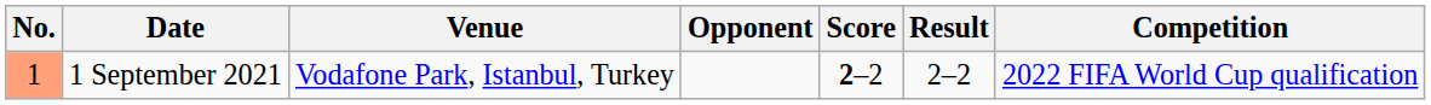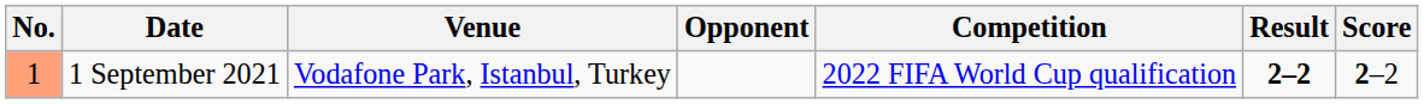columns swapped: Score <-> Competition
1 September 2021 | Result: normal -> bold
